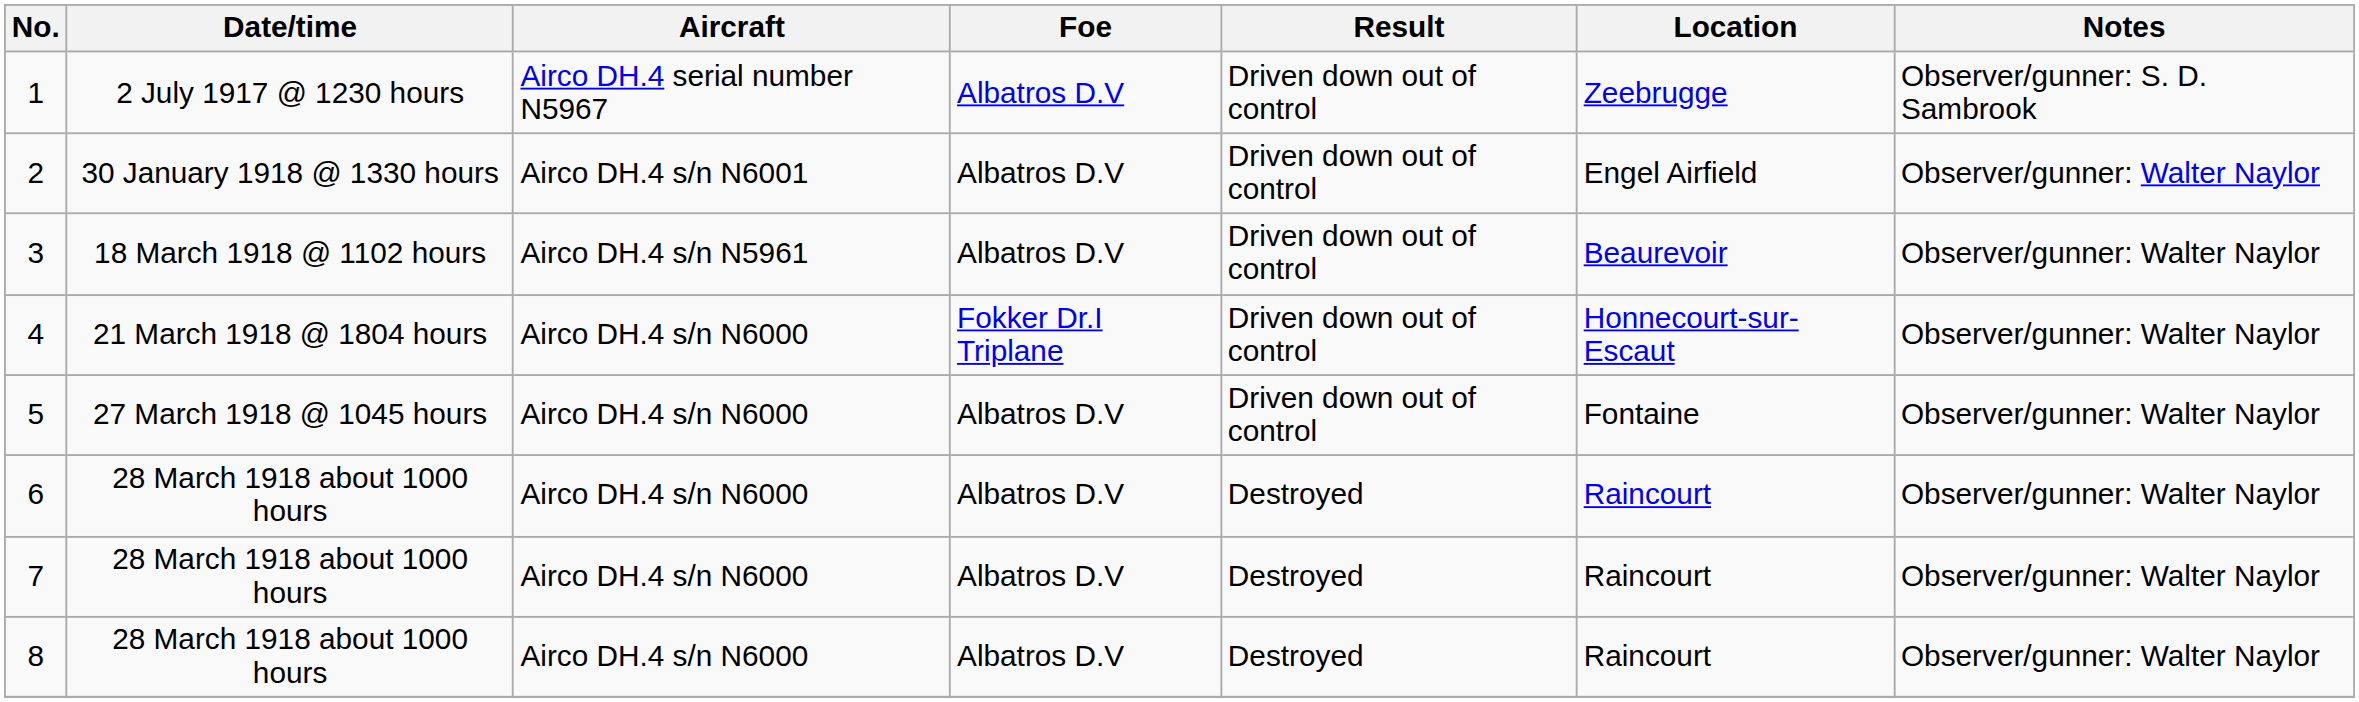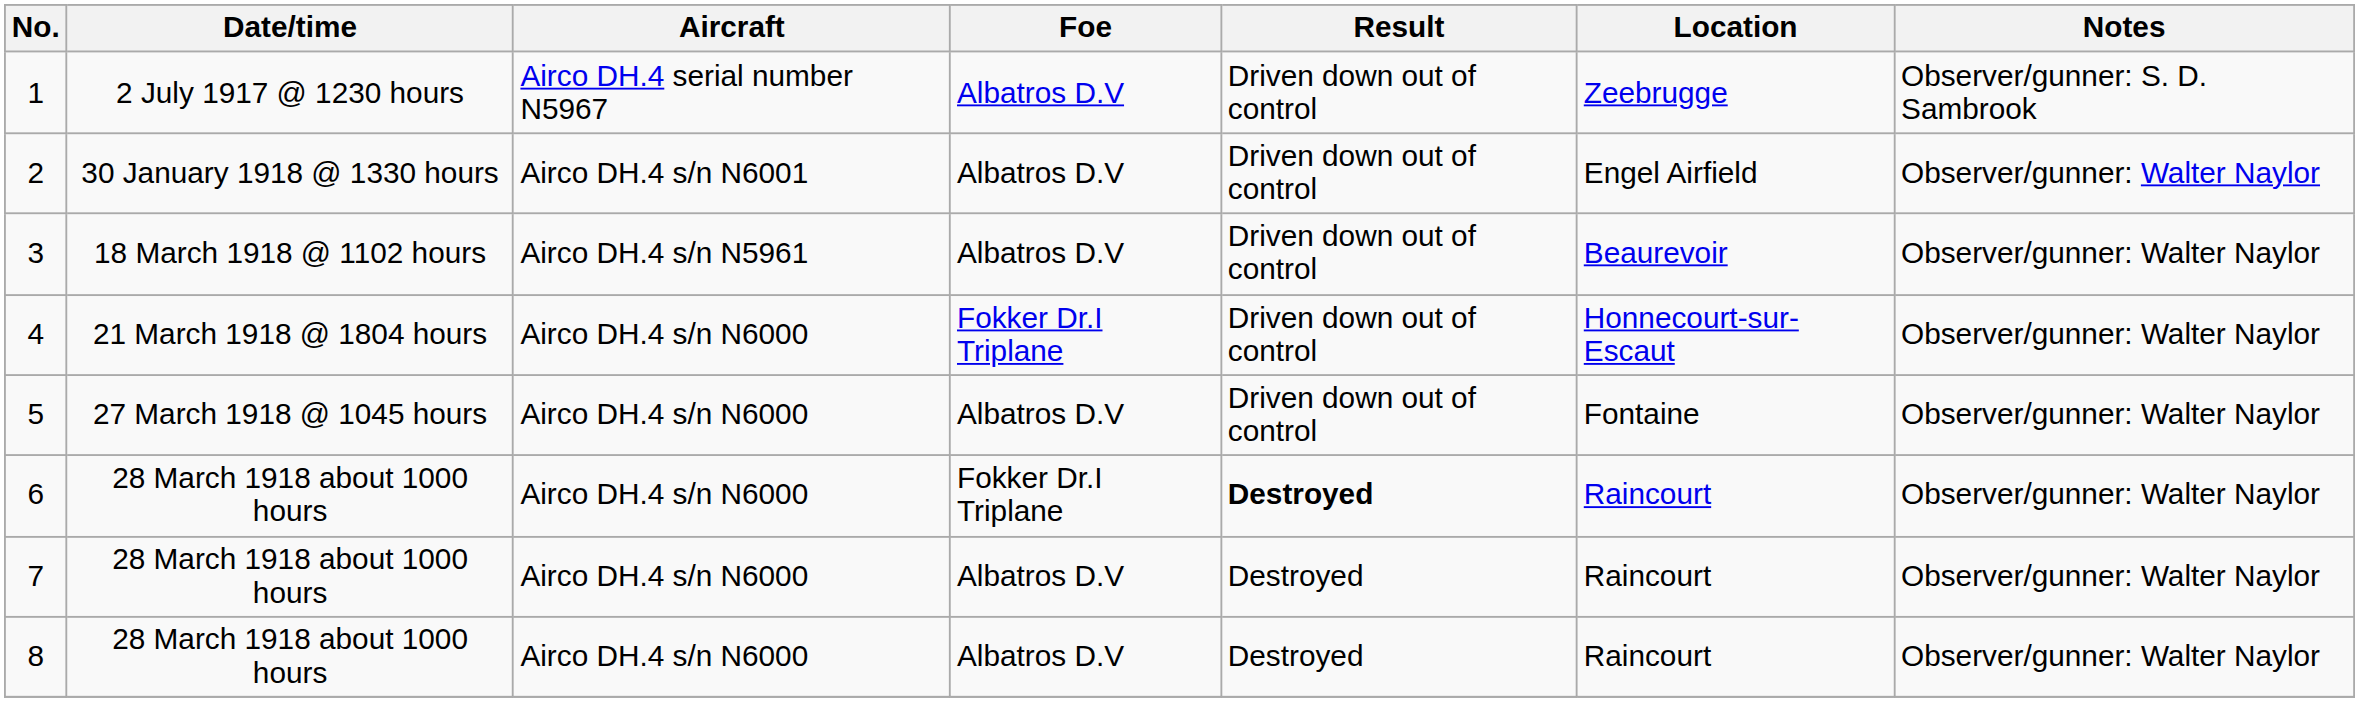6 | Foe: Albatros D.V -> Fokker Dr.I Triplane
6 | Result: normal -> bold
